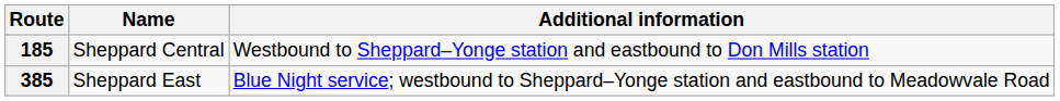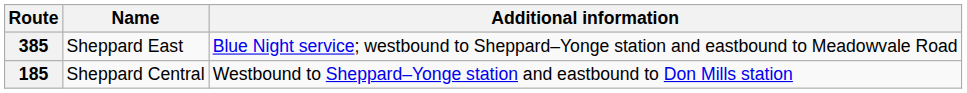rows swapped: 185 <-> 385
